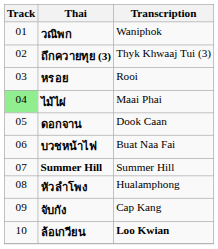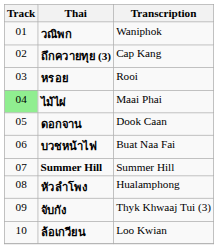ถึกควายทุย (3) | Transcription: Thyk Khwaaj Tui (3) -> Cap Kang
จับกัง | Transcription: Cap Kang -> Thyk Khwaaj Tui (3)
ล้อเกวียน | Transcription: bold -> normal
